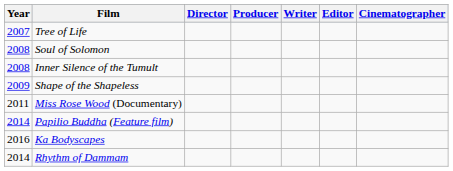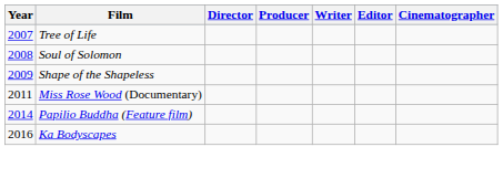- row: 2008 | Inner Silence of the Tumult
- row: 2014 | Rhythm of Dammam
